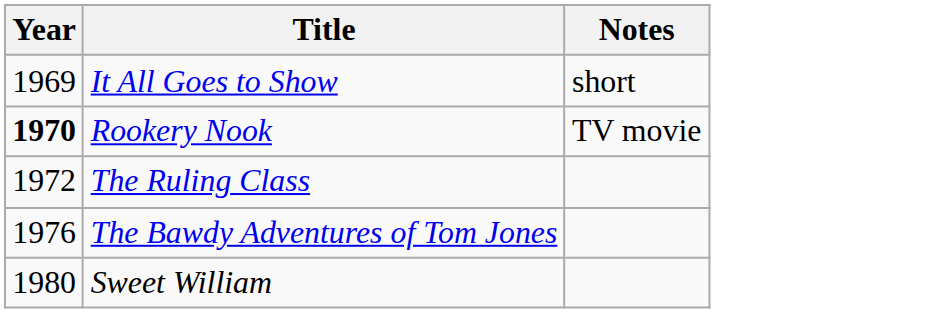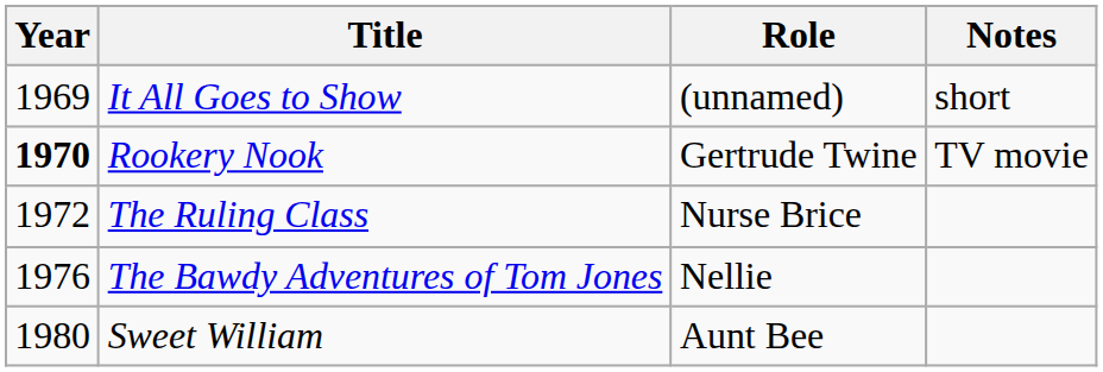+ column: Role | (unnamed) | Gertrude Twine | Nurse Brice | Nellie | Aunt Bee
